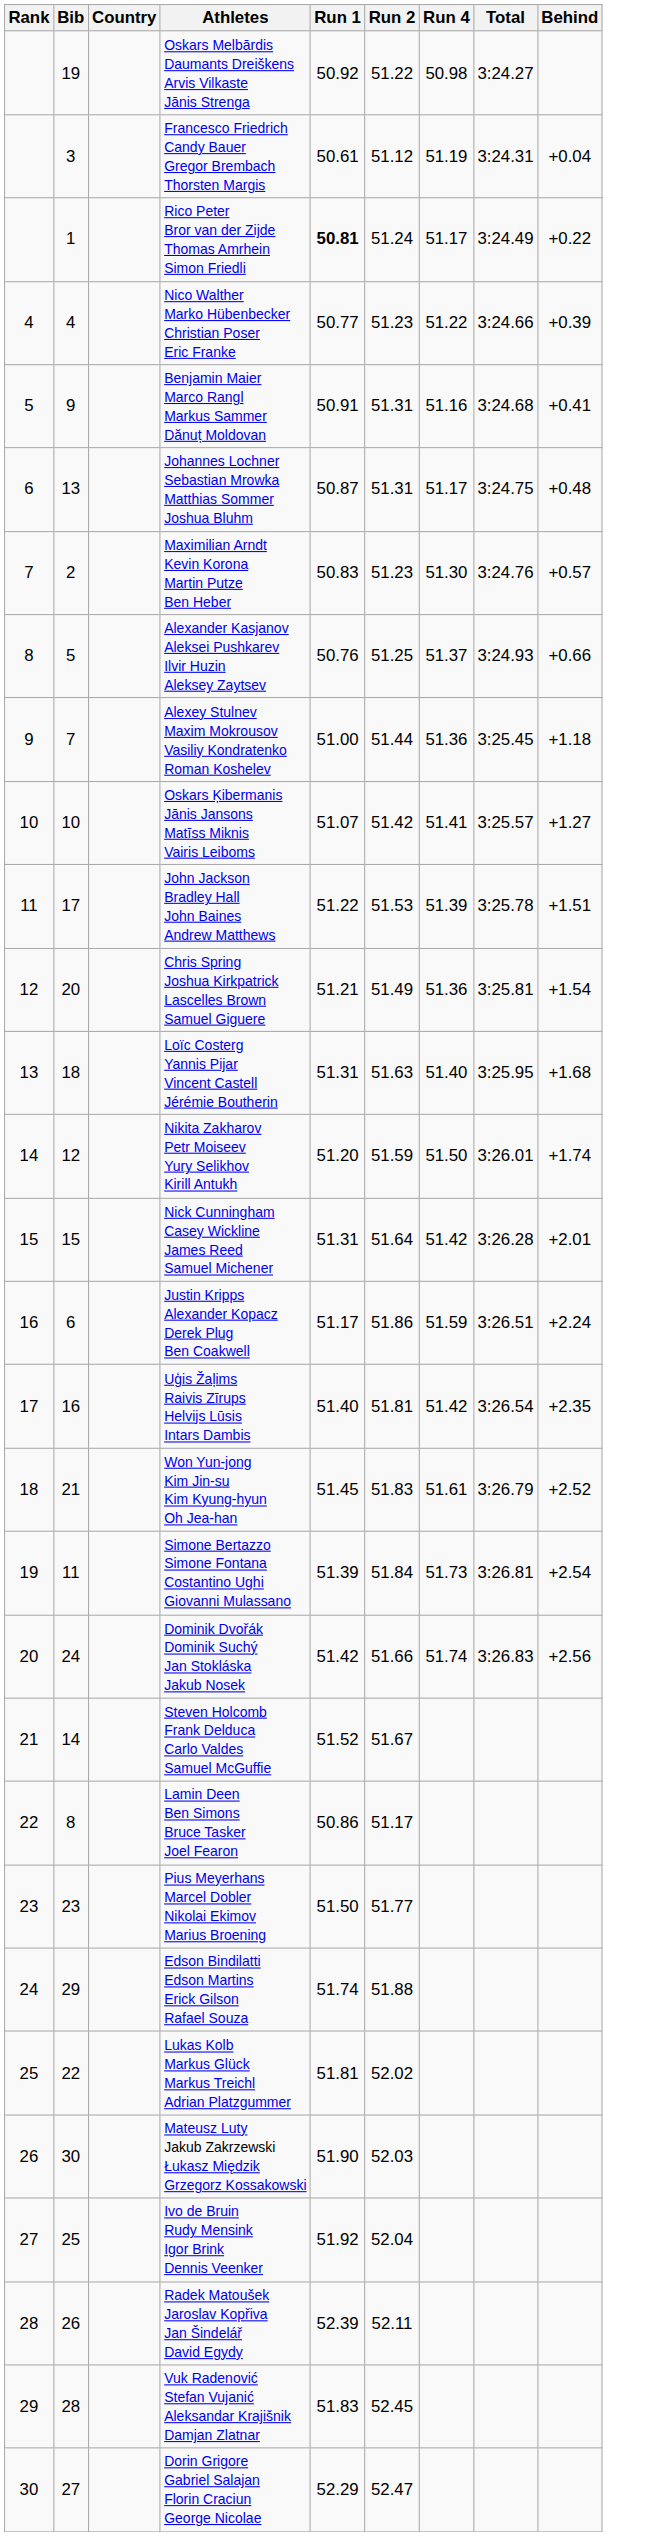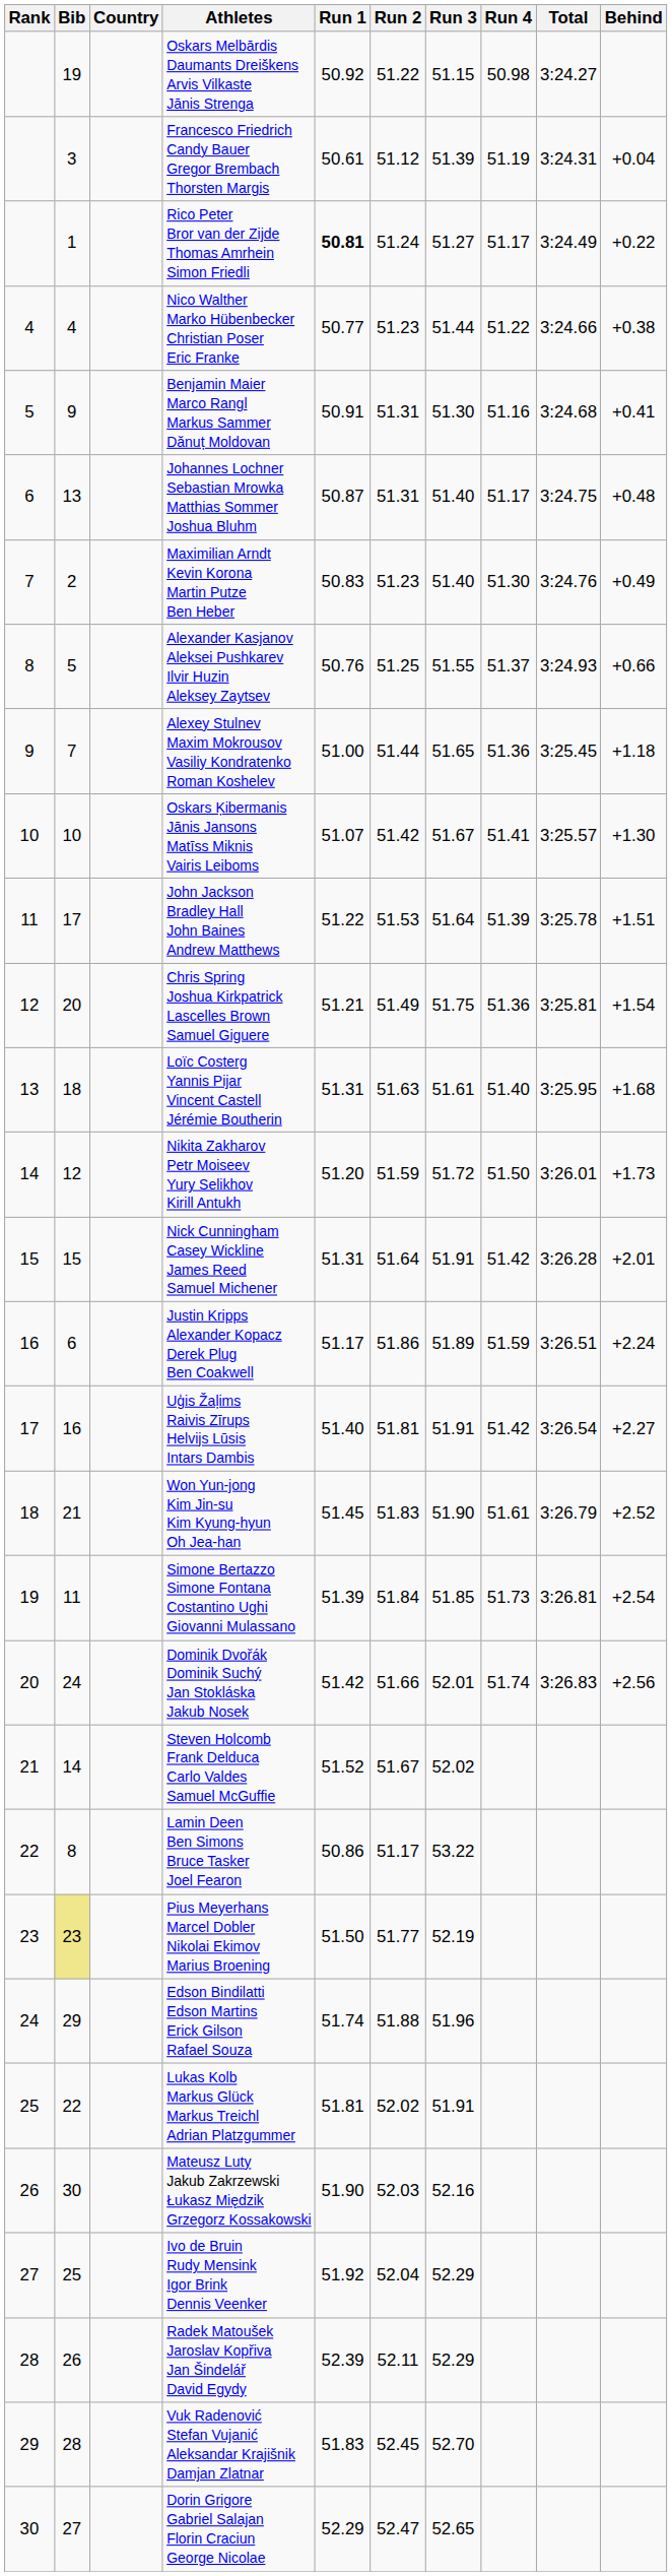+ column: Run 3 | 51.15 | 51.39 | 51.27 | 51.44 | 51.30 | 51.40 | 51.40 | 51.55 | 51.65 | 51.67 | 51.64 | 51.75 | 51.61 | 51.72 | 51.91 | 51.89 | 51.91 | 51.90 | 51.85 | 52.01 | 52.02 | 53.22 | 52.19 | 51.96 | 51.91 | 52.16 | 52.29 | 52.29 | 52.70 | 52.65
Nico Walther Marko Hübenbecker Christian Poser Eric Franke | Behind: +0.39 -> +0.38
Maximilian Arndt Kevin Korona Martin Putze Ben Heber | Behind: +0.57 -> +0.49
Oskars Ķibermanis Jānis Jansons Matīss Miknis Vairis Leiboms | Behind: +1.27 -> +1.30
Nikita Zakharov Petr Moiseev Yury Selikhov Kirill Antukh | Behind: +1.74 -> +1.73
Uģis Žaļims Raivis Zīrups Helvijs Lūsis Intars Dambis | Behind: +2.35 -> +2.27
Pius Meyerhans Marcel Dobler Nikolai Ekimov Marius Broening | Bib: no background -> khaki background
